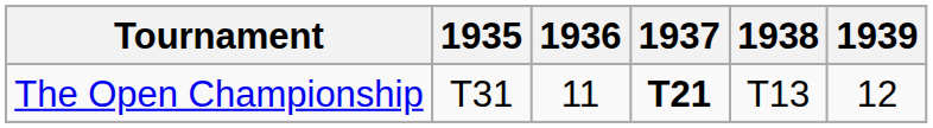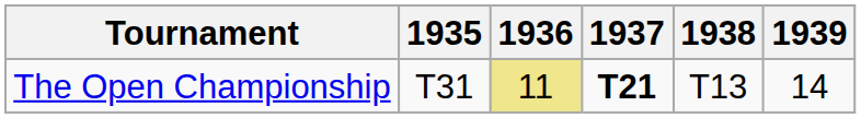The Open Championship | 1936: no background -> khaki background
The Open Championship | 1939: 12 -> 14
